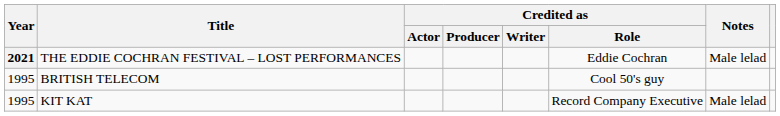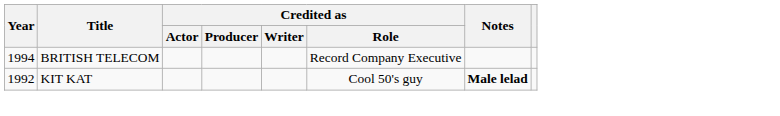- row: 2021 | THE EDDIE COCHRAN FESTIVAL – LOST PERFORMANCES | Eddie Cochran | Male lelad
BRITISH TELECOM | Year: 1995 -> 1994
BRITISH TELECOM | Credited as / Role: Cool 50's guy -> Record Company Executive
KIT KAT | Year: 1995 -> 1992
KIT KAT | Credited as / Role: Record Company Executive -> Cool 50's guy
KIT KAT | Notes: normal -> bold
